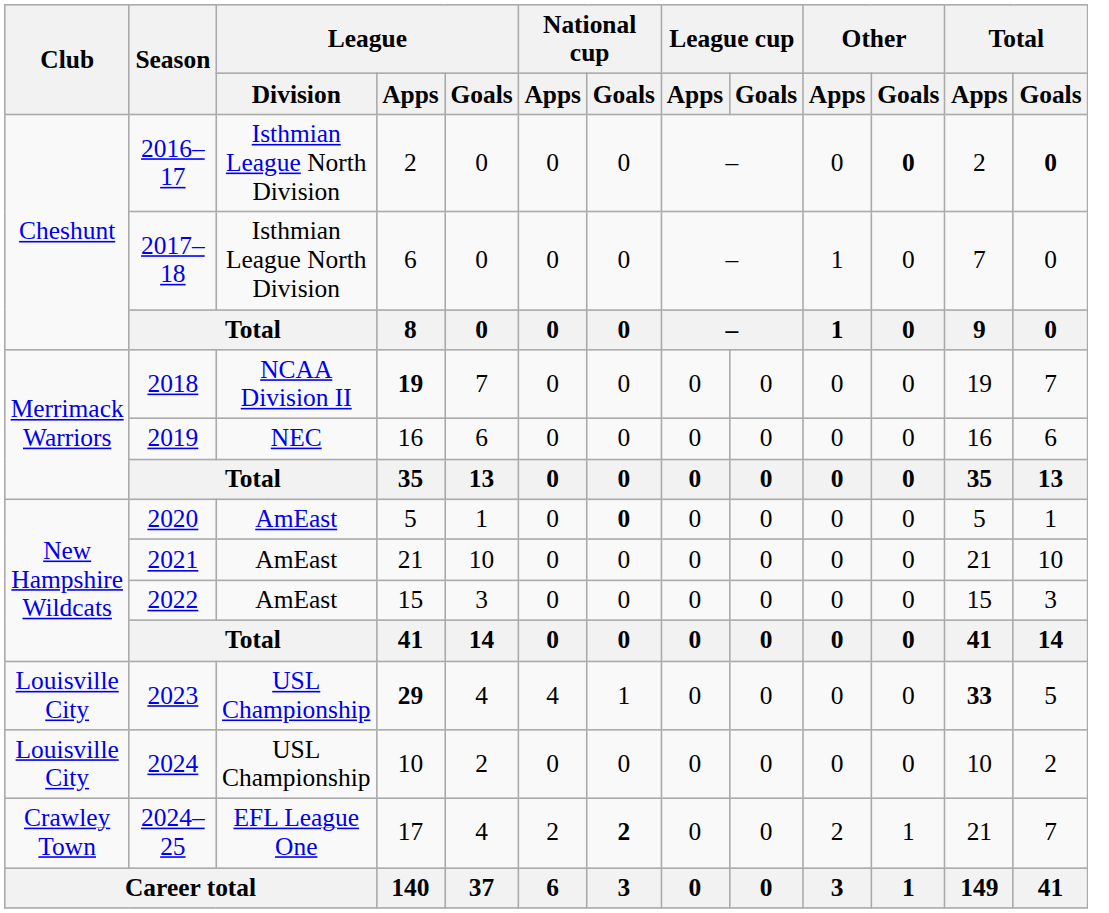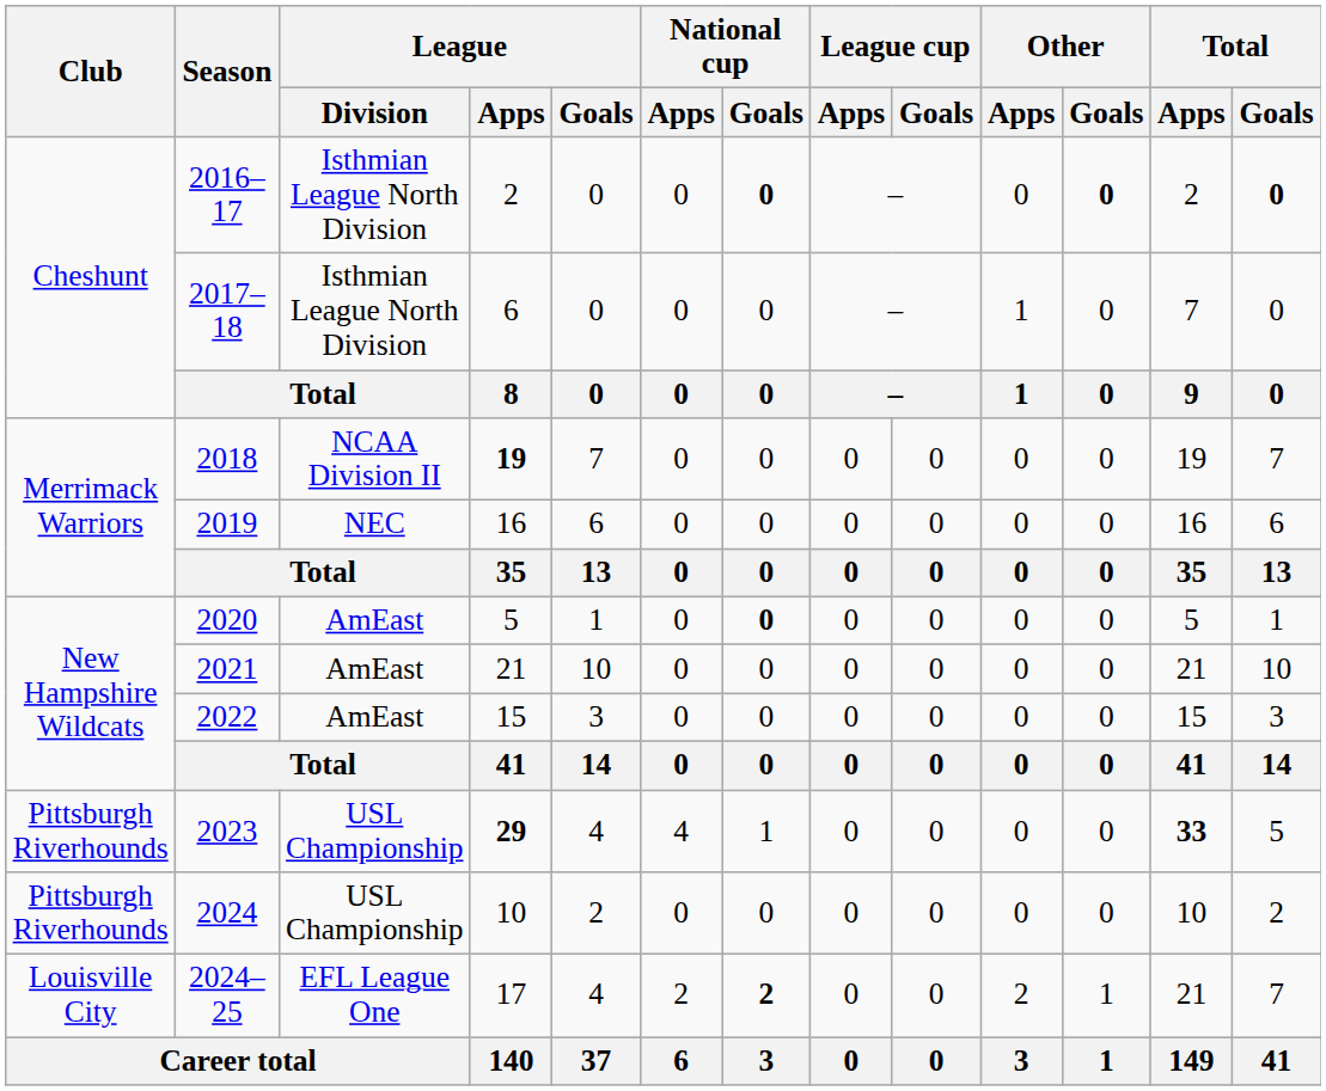2016–17 | National cup / Goals: normal -> bold
2023 | Club: Louisville City -> Pittsburgh Riverhounds
2024 | Club: Louisville City -> Pittsburgh Riverhounds
2024–25 | Club: Crawley Town -> Louisville City
